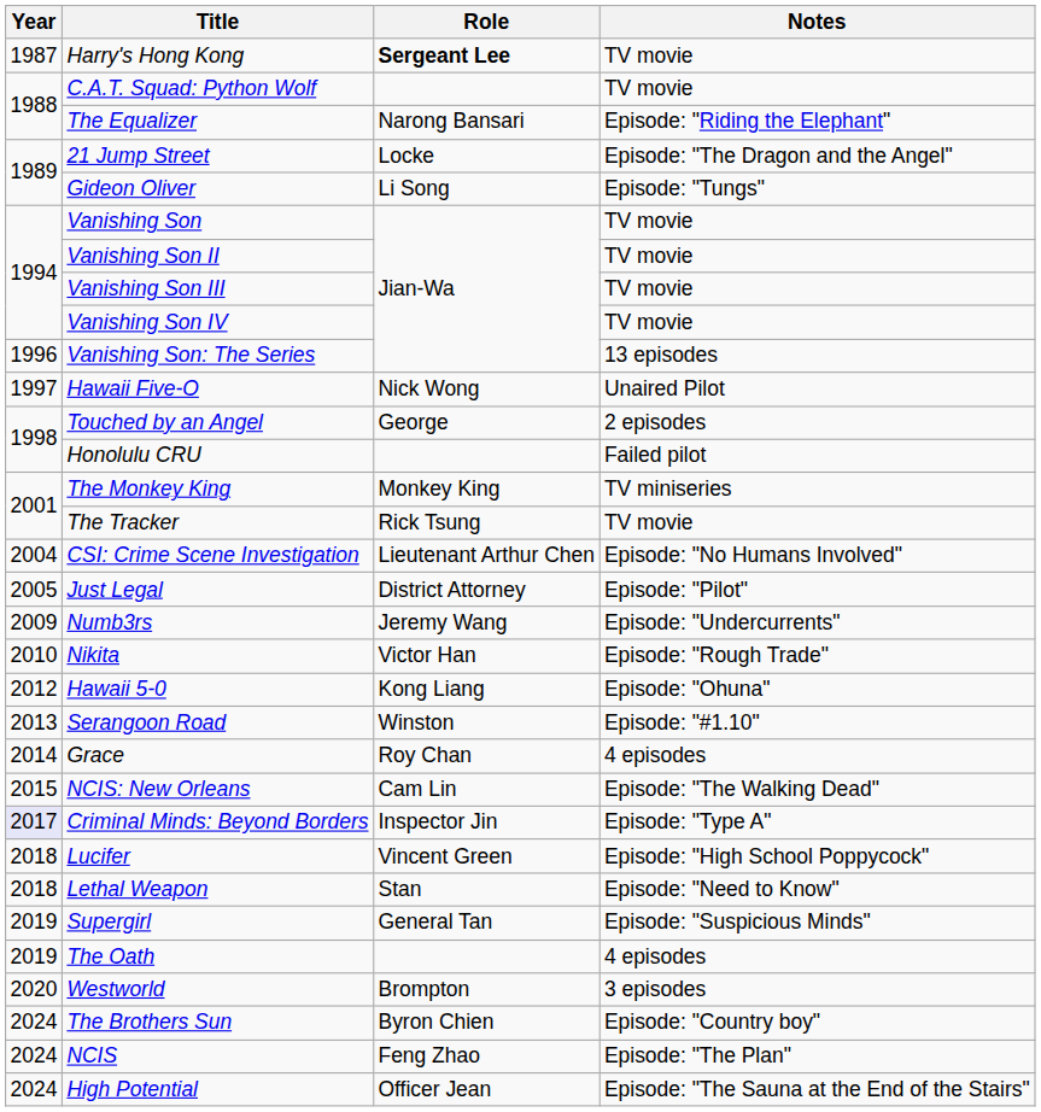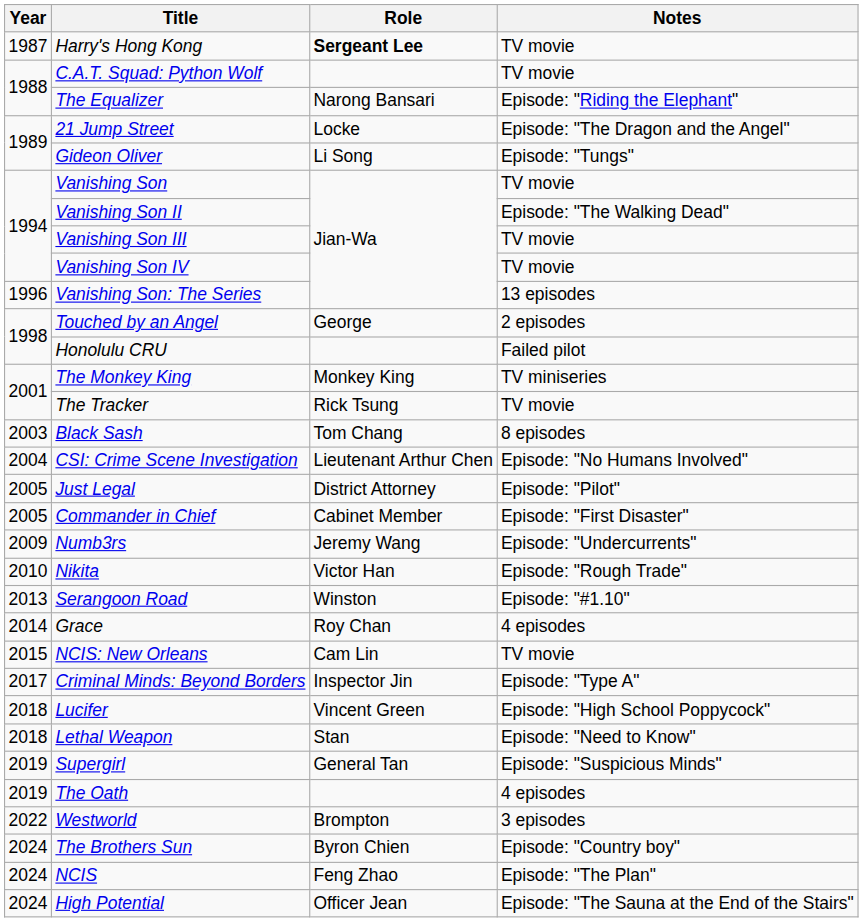Vanishing Son II | Notes: TV movie -> Episode: "The Walking Dead"
- row: 1997 | Hawaii Five-O | Nick Wong | Unaired Pilot
+ row: 2003 | Black Sash | Tom Chang | 8 episodes
+ row: 2005 | Commander in Chief | Cabinet Member | Episode: "First Disaster"
- row: 2012 | Hawaii 5-0 | Kong Liang | Episode: "Ohuna"
NCIS: New Orleans | Notes: Episode: "The Walking Dead" -> TV movie
Criminal Minds: Beyond Borders | Year: lavender background -> no background
Westworld | Year: 2020 -> 2022
